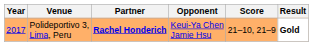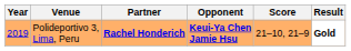Polideportivo 3, Lima, Peru | Year: 2017 -> 2019
Polideportivo 3, Lima, Peru | Opponent: normal -> bold
